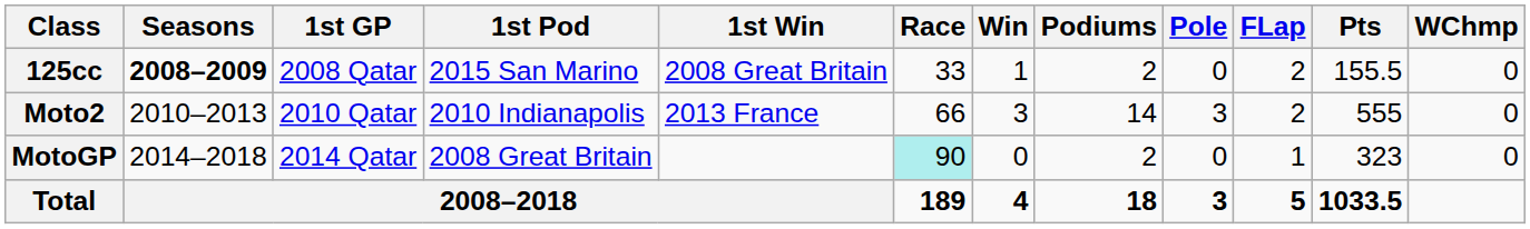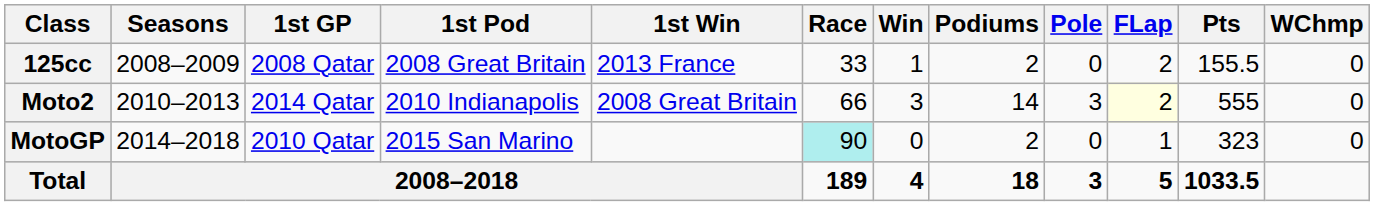125cc | Seasons: bold -> normal
125cc | 1st Pod: 2015 San Marino -> 2008 Great Britain
125cc | 1st Win: 2008 Great Britain -> 2013 France
Moto2 | 1st GP: 2010 Qatar -> 2014 Qatar
Moto2 | 1st Win: 2013 France -> 2008 Great Britain
Moto2 | FLap: no background -> lightyellow background
MotoGP | 1st GP: 2014 Qatar -> 2010 Qatar
MotoGP | 1st Pod: 2008 Great Britain -> 2015 San Marino
